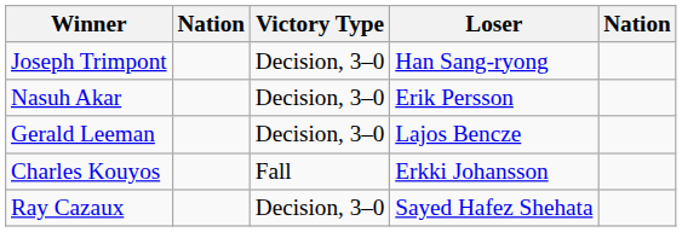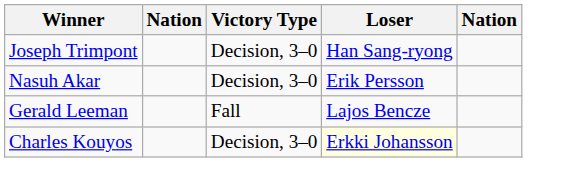Gerald Leeman | Victory Type: Decision, 3–0 -> Fall
Charles Kouyos | Victory Type: Fall -> Decision, 3–0
Charles Kouyos | Loser: no background -> lightyellow background
- row: Ray Cazaux | Decision, 3–0 | Sayed Hafez Shehata
